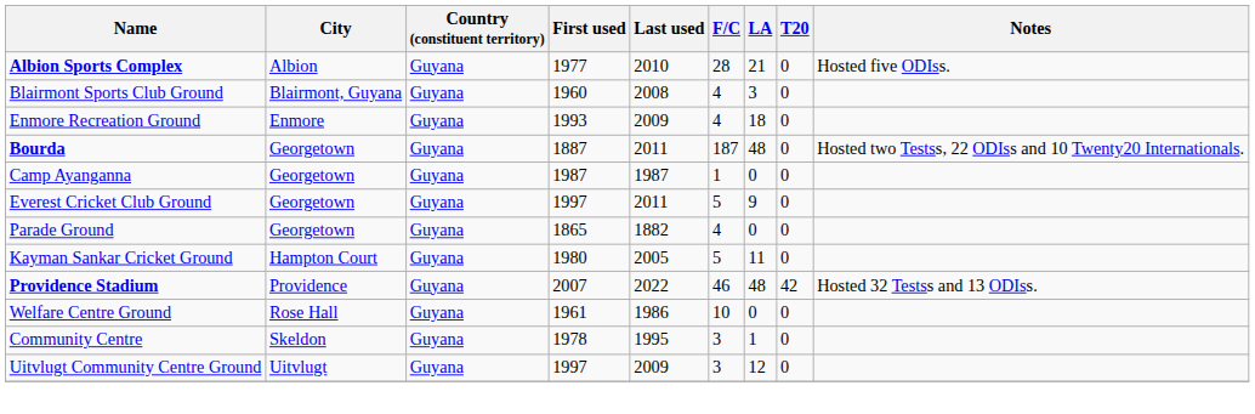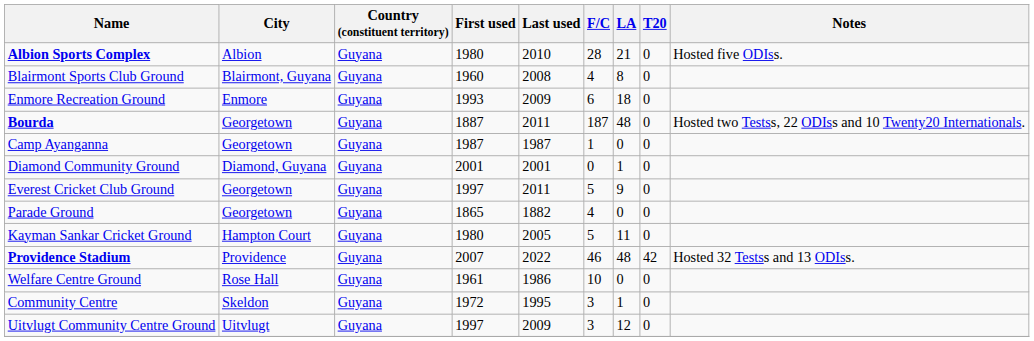Albion Sports Complex | First used: 1977 -> 1980
Blairmont Sports Club Ground | LA: 3 -> 8
Enmore Recreation Ground | F/C: 4 -> 6
+ row: Diamond Community Ground | Diamond, Guyana | Guyana | 2001 | 2001 | 0 | 1 | 0
Community Centre | First used: 1978 -> 1972
